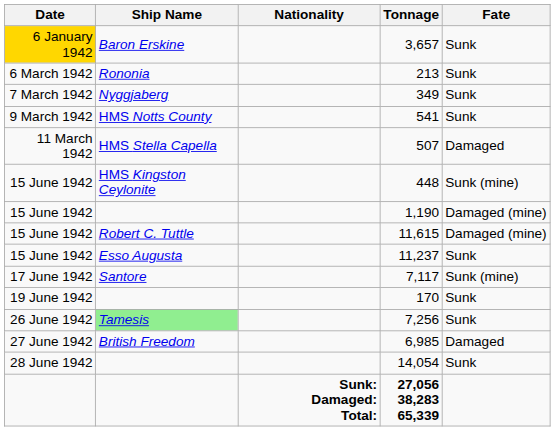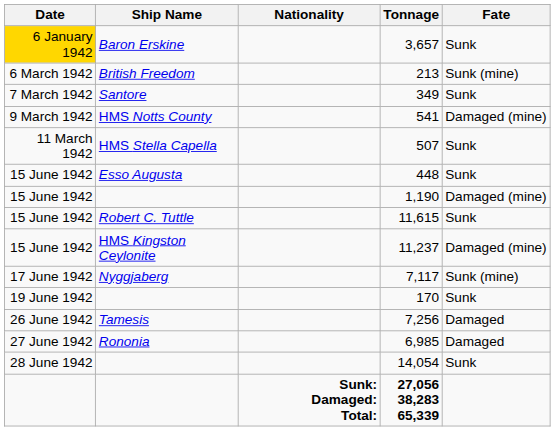213 | Ship Name: Rononia -> British Freedom
213 | Fate: Sunk -> Sunk (mine)
349 | Ship Name: Nyggjaberg -> Santore
541 | Fate: Sunk -> Damaged (mine)
507 | Fate: Damaged -> Sunk
448 | Ship Name: HMS Kingston Ceylonite -> Esso Augusta
448 | Fate: Sunk (mine) -> Sunk
11,615 | Fate: Damaged (mine) -> Sunk
11,237 | Ship Name: Esso Augusta -> HMS Kingston Ceylonite
11,237 | Fate: Sunk -> Damaged (mine)
7,117 | Ship Name: Santore -> Nyggjaberg
7,256 | Ship Name: lightgreen background -> no background
7,256 | Fate: Sunk -> Damaged
6,985 | Ship Name: British Freedom -> Rononia
